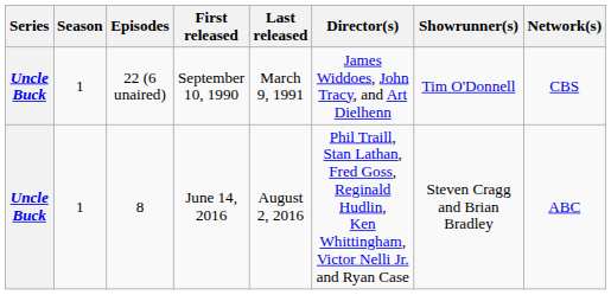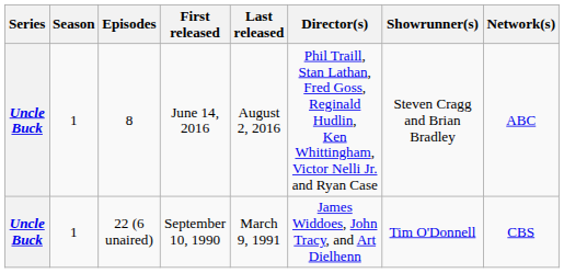rows swapped: 22 (6 unaired) <-> 8
